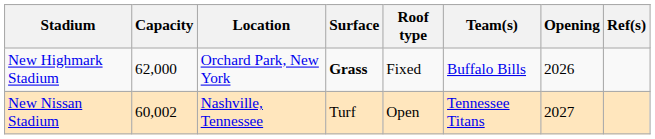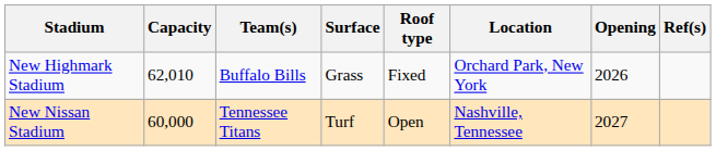columns swapped: Location <-> Team(s)
New Highmark Stadium | Capacity: 62,000 -> 62,010
New Highmark Stadium | Surface: bold -> normal
New Nissan Stadium | Capacity: 60,002 -> 60,000
